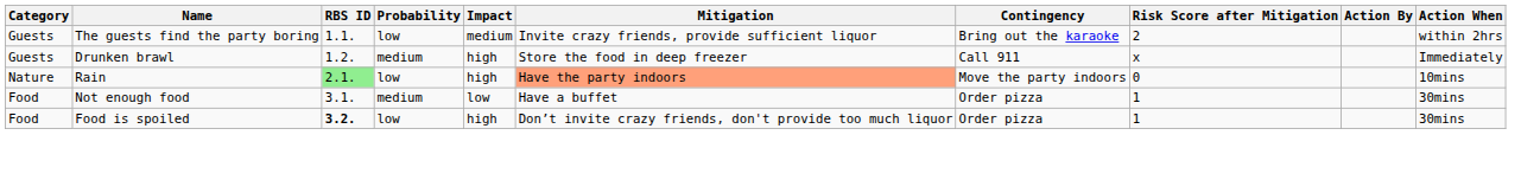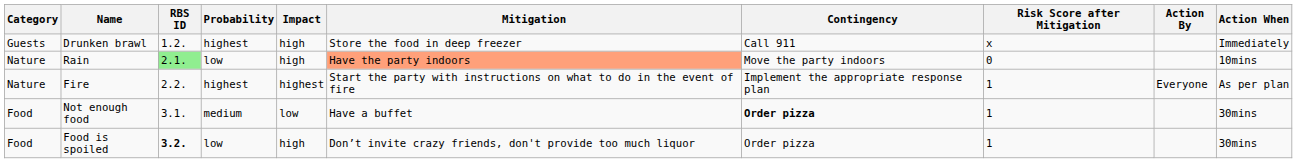- row: Guests | The guests find the party boring | 1.1. | low | medium | Invite crazy friends, provide sufficient liquor | Bring out the karaoke | 2 | within 2hrs
Drunken brawl | Probability: medium -> highest
+ row: Nature | Fire | 2.2. | highest | highest | Start the party with instructions on what to do in the event of fire | Implement the appropriate response plan | 1 | Everyone | As per plan
Not enough food | Contingency: normal -> bold
